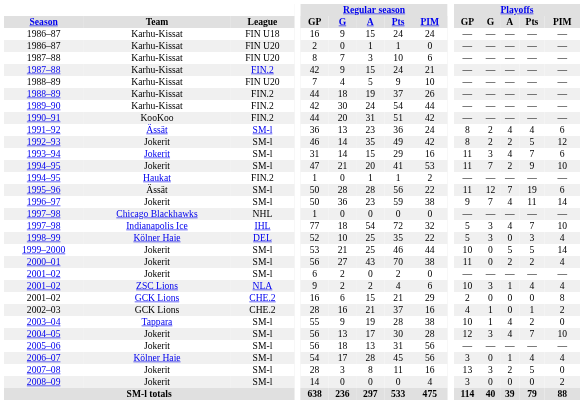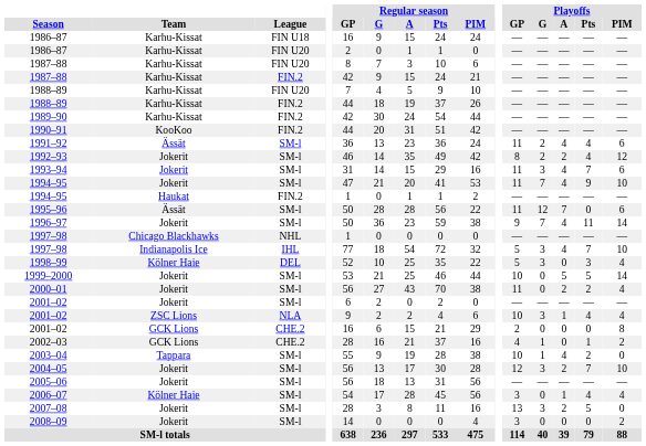1991–92 | Playoffs / GP: 8 -> 11
1992–93 | Playoffs / Pts: 5 -> 4
1994–95 / SM-l | Playoffs / A: 2 -> 4
1995–96 | Playoffs / Pts: 19 -> 0
2004–05 | Playoffs / A: 4 -> 2
